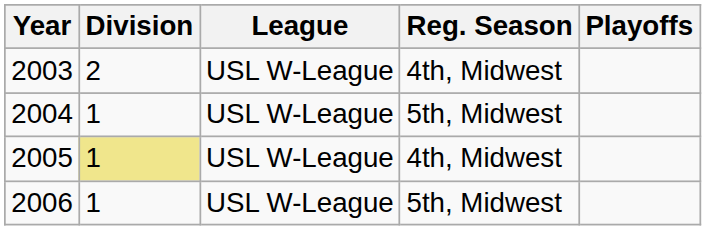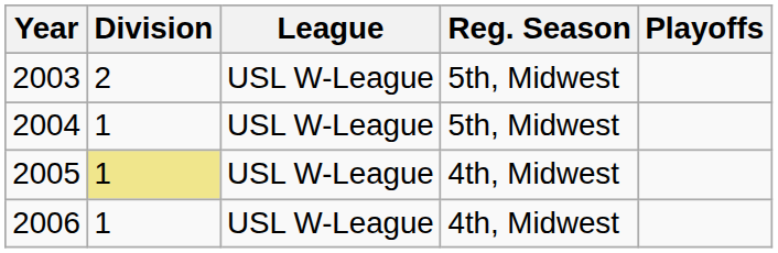2003 | Reg. Season: 4th, Midwest -> 5th, Midwest
2006 | Reg. Season: 5th, Midwest -> 4th, Midwest
